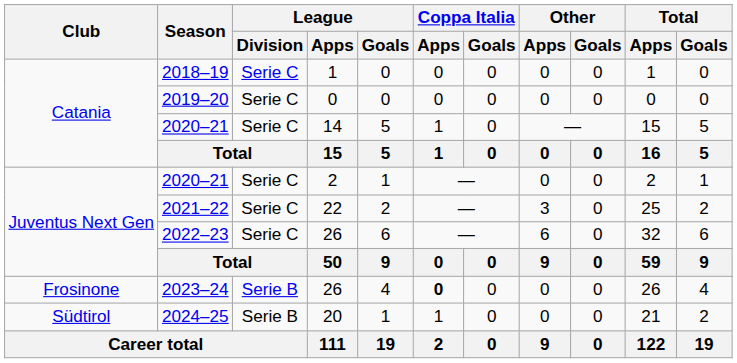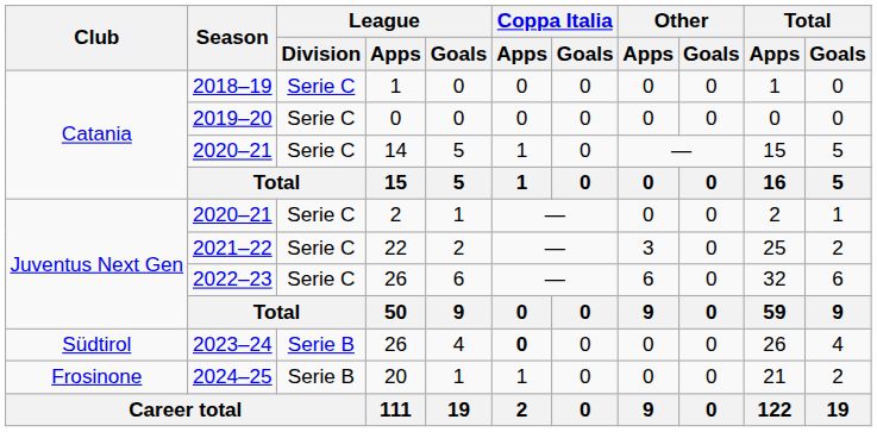2023–24 | Club: Frosinone -> Südtirol
2024–25 | Club: Südtirol -> Frosinone
